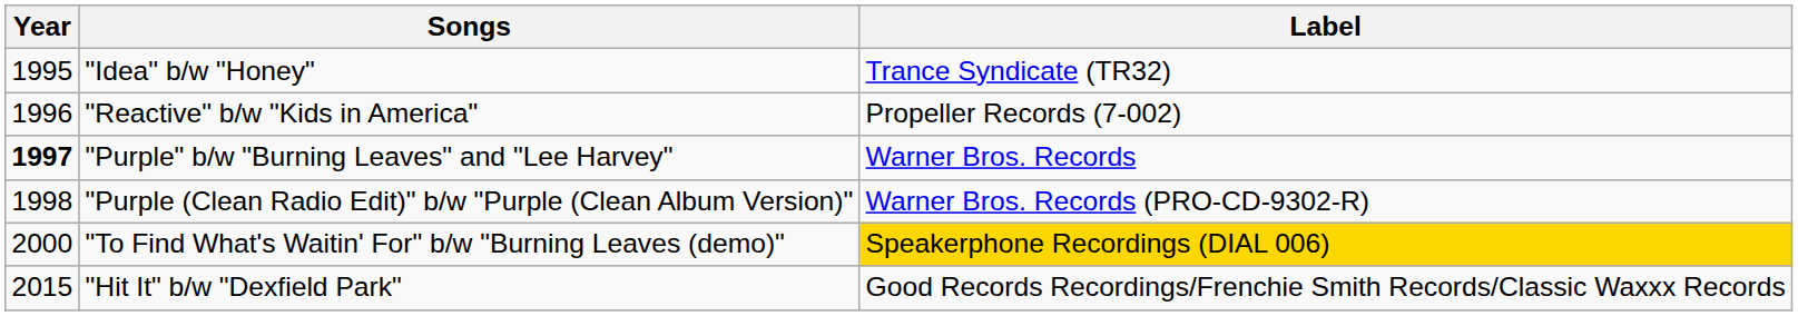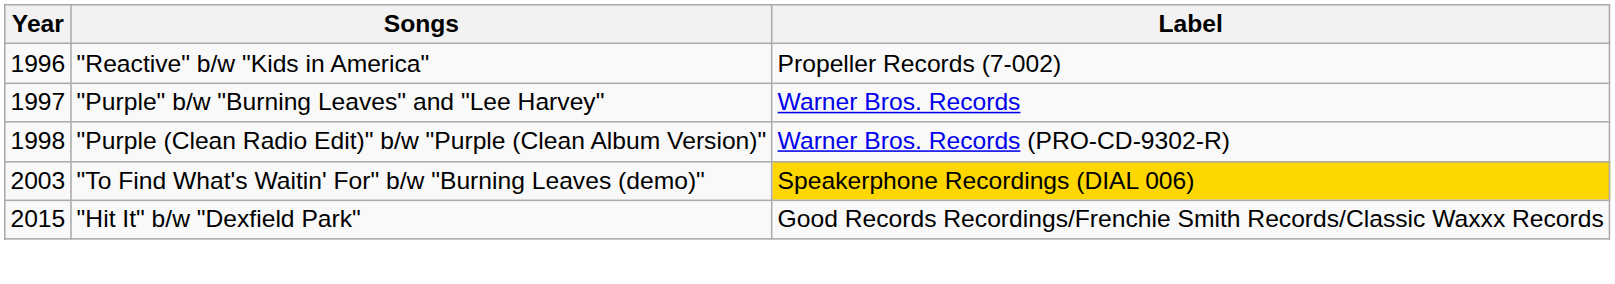- row: 1995 | "Idea" b/w "Honey" | Trance Syndicate (TR32)
"Purple" b/w "Burning Leaves" and "Lee Harvey" | Year: bold -> normal
"To Find What's Waitin' For" b/w "Burning Leaves (demo)" | Year: 2000 -> 2003
